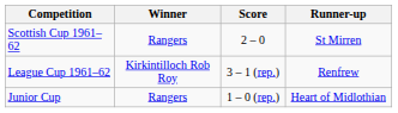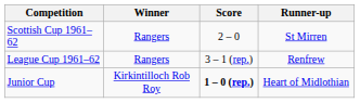League Cup 1961–62 | Winner: Kirkintilloch Rob Roy -> Rangers
Junior Cup | Winner: Rangers -> Kirkintilloch Rob Roy
Junior Cup | Score: normal -> bold
